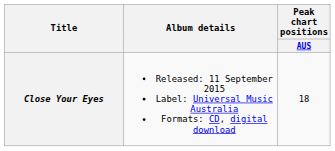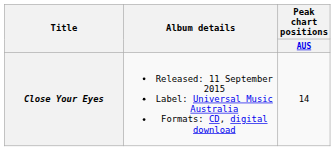Close Your Eyes | Peak chart positions / AUS: 18 -> 14
